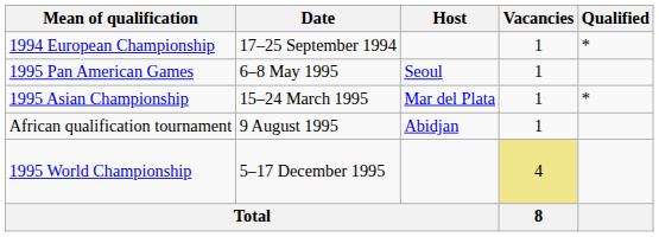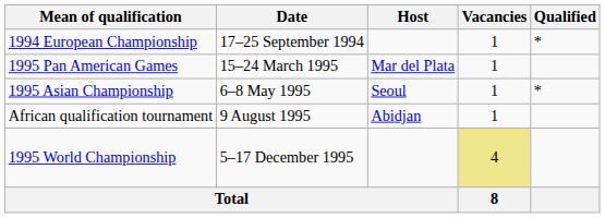1995 Pan American Games | Date: 6–8 May 1995 -> 15–24 March 1995
1995 Pan American Games | Host: Seoul -> Mar del Plata
1995 Asian Championship | Date: 15–24 March 1995 -> 6–8 May 1995
1995 Asian Championship | Host: Mar del Plata -> Seoul
